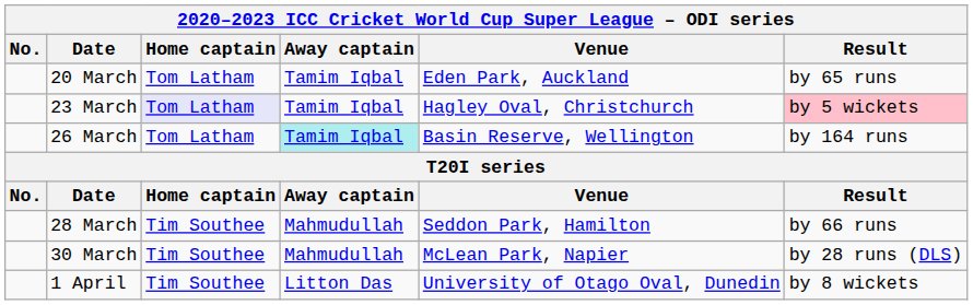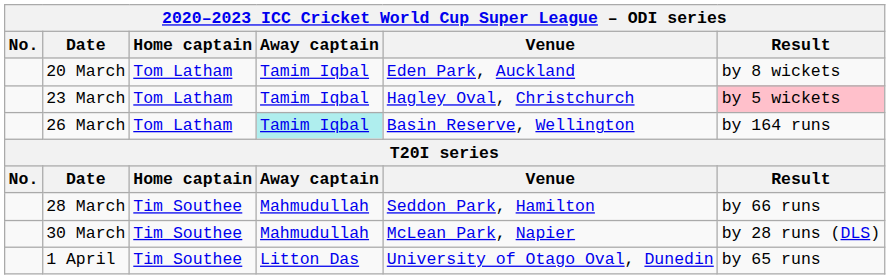20 March | Result: by 65 runs -> by 8 wickets
23 March | Home captain: lavender background -> no background
1 April | Result: by 8 wickets -> by 65 runs
